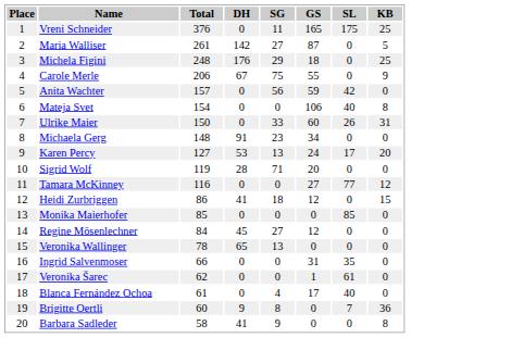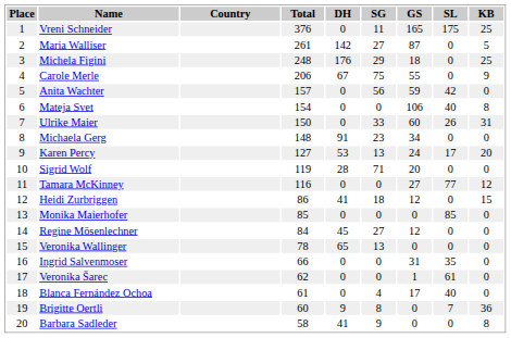+ column: Country
